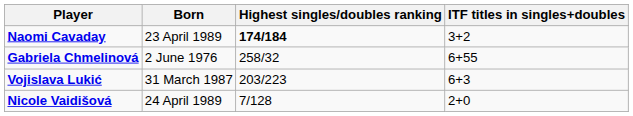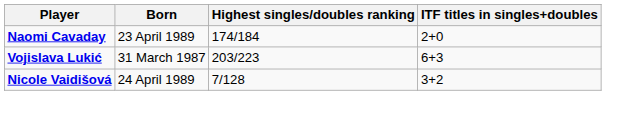Naomi Cavaday | Highest singles/doubles ranking: bold -> normal
Naomi Cavaday | ITF titles in singles+doubles: 3+2 -> 2+0
- row: Gabriela Chmelinová | 2 June 1976 | 258/32 | 6+55
Nicole Vaidišová | ITF titles in singles+doubles: 2+0 -> 3+2
